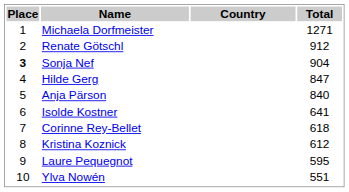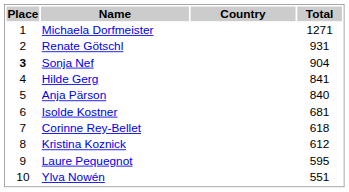Renate Götschl | Total: 912 -> 931
Hilde Gerg | Total: 847 -> 841
Isolde Kostner | Total: 641 -> 681
